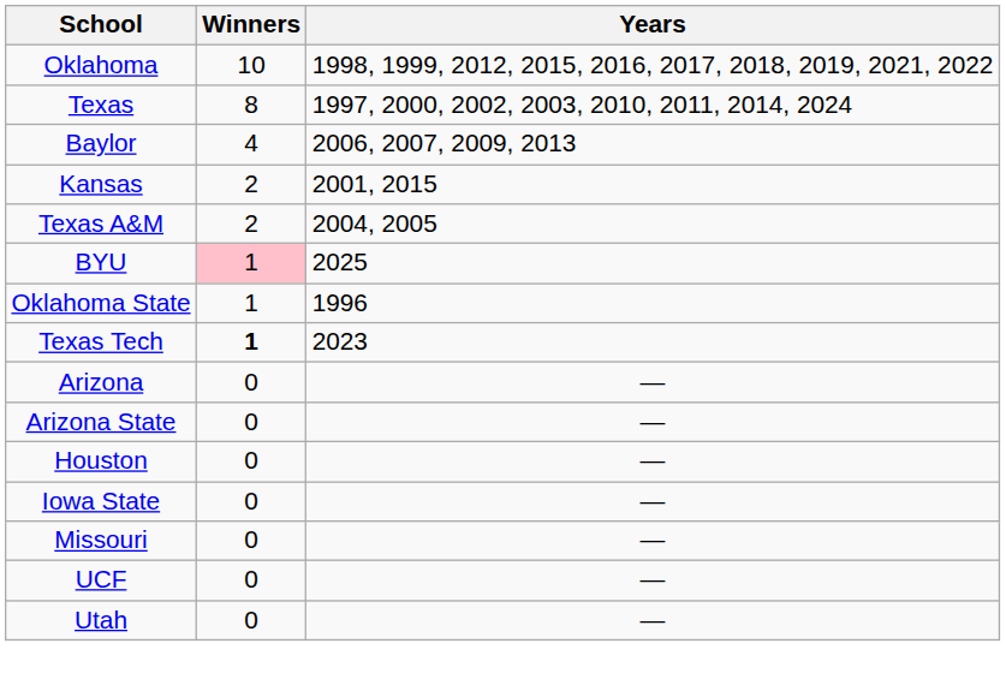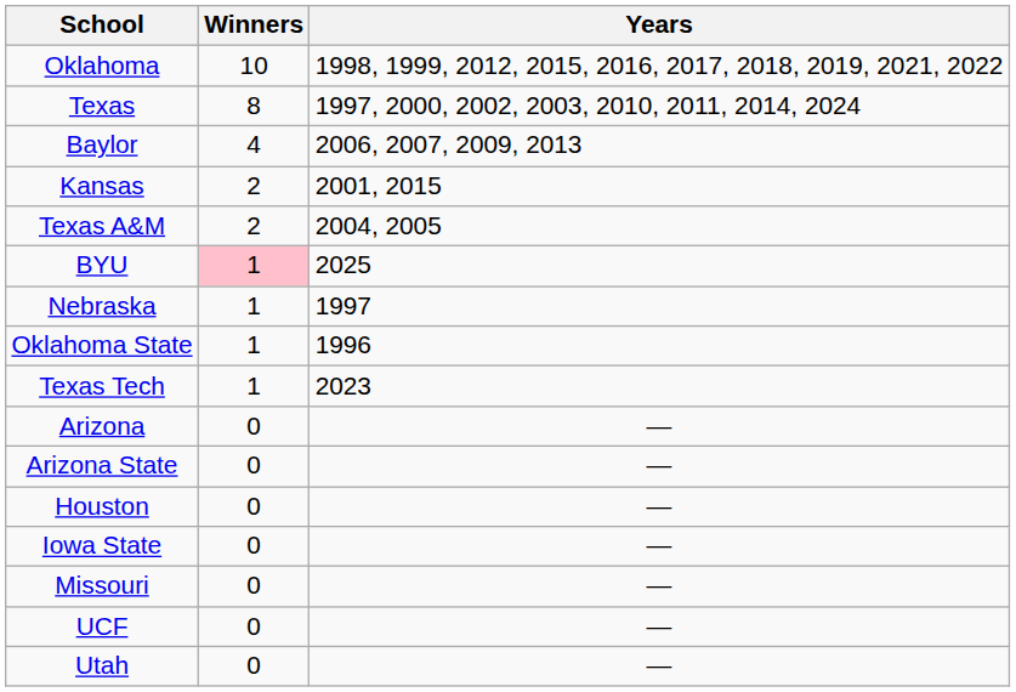+ row: Nebraska | 1 | 1997
Texas Tech | Winners: bold -> normal
